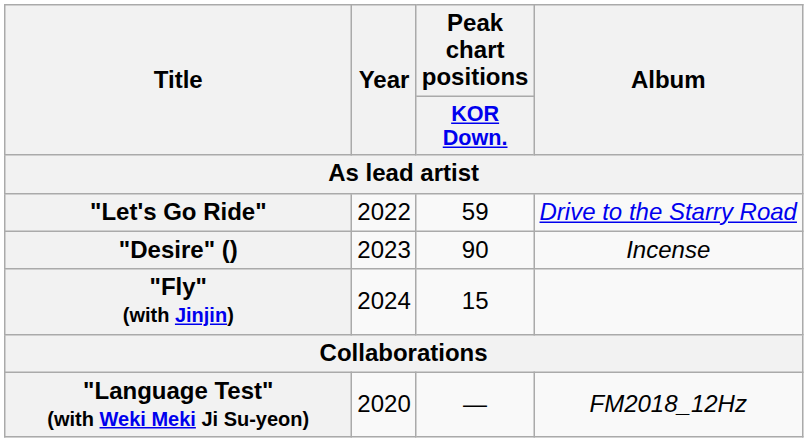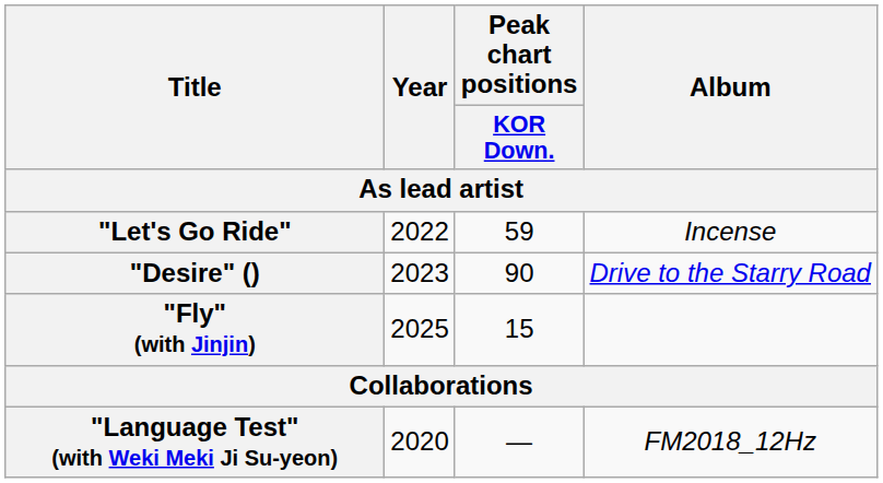"Let's Go Ride" | Album: Drive to the Starry Road -> Incense
"Desire" () | Album: Incense -> Drive to the Starry Road
"Fly" (with Jinjin) | Year: 2024 -> 2025
